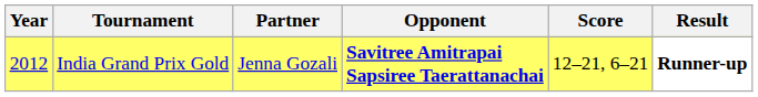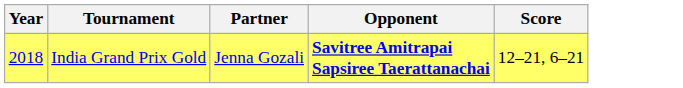- column: Result | Runner-up
India Grand Prix Gold | Year: 2012 -> 2018
